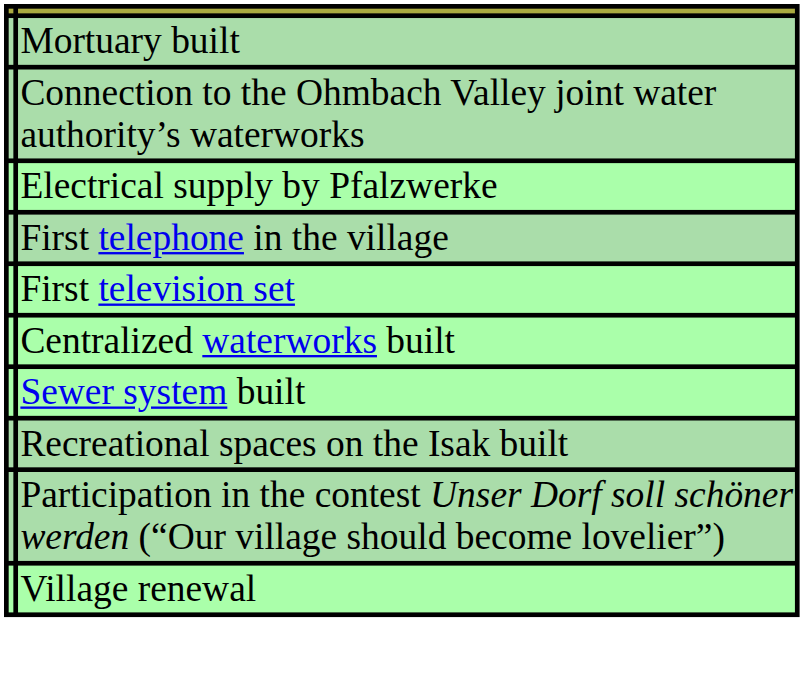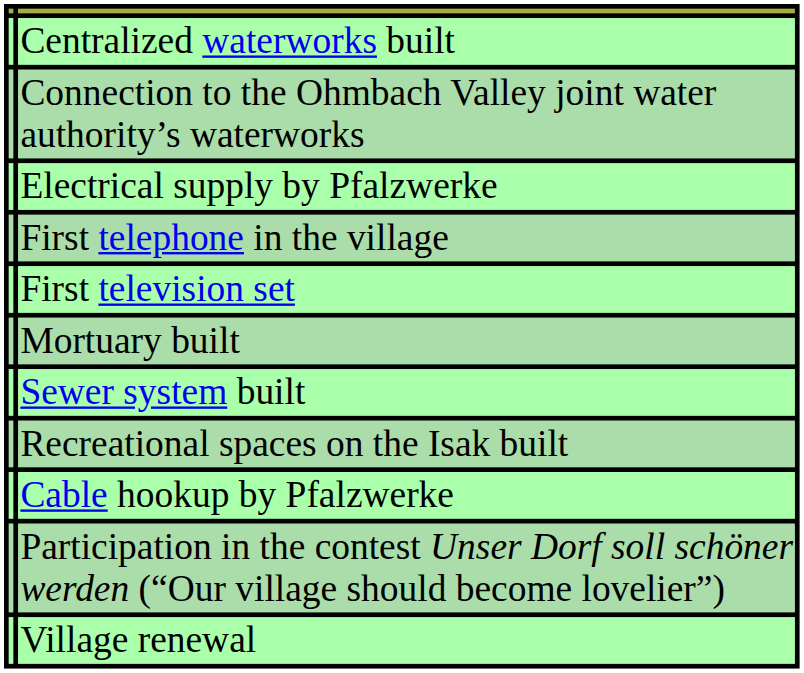rows swapped: Centralized waterworks built <-> Mortuary built
+ row: Cable hookup by Pfalzwerke
